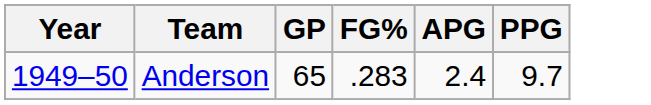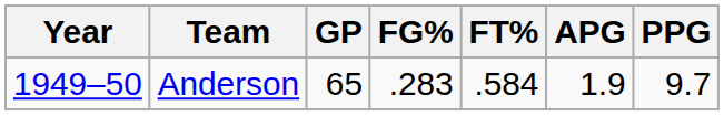+ column: FT% | .584
Anderson | APG: 2.4 -> 1.9
